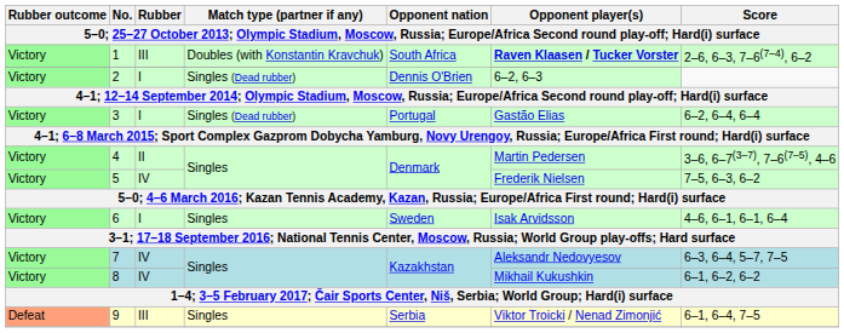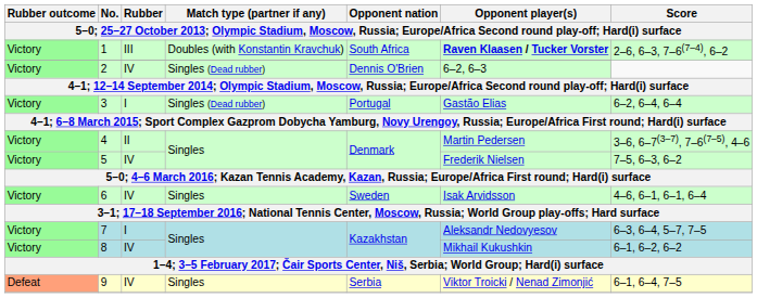2 | Rubber: I -> IV
6 | Rubber: I -> IV
7 | Rubber: IV -> I
9 | Rubber: III -> IV
